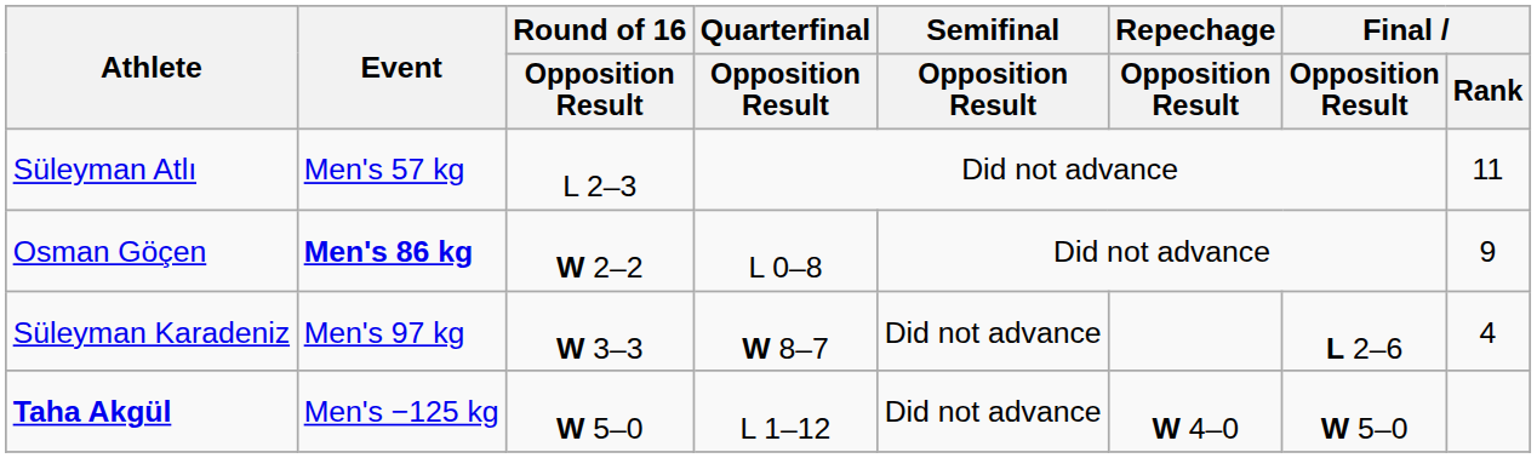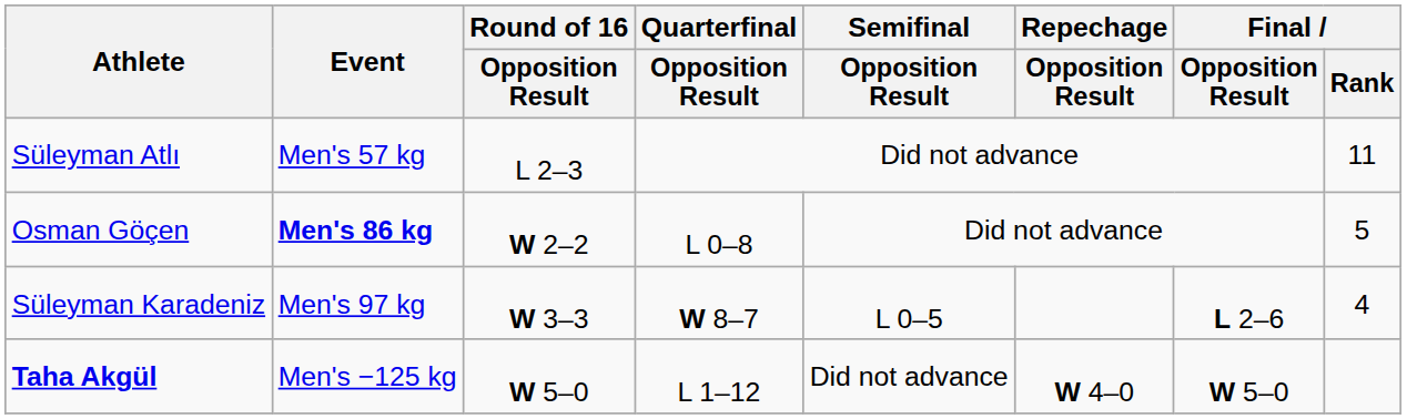Osman Göçen | Final / Rank: 9 -> 5
Süleyman Karadeniz | Semifinal / Opposition Result: Did not advance -> L 0–5
